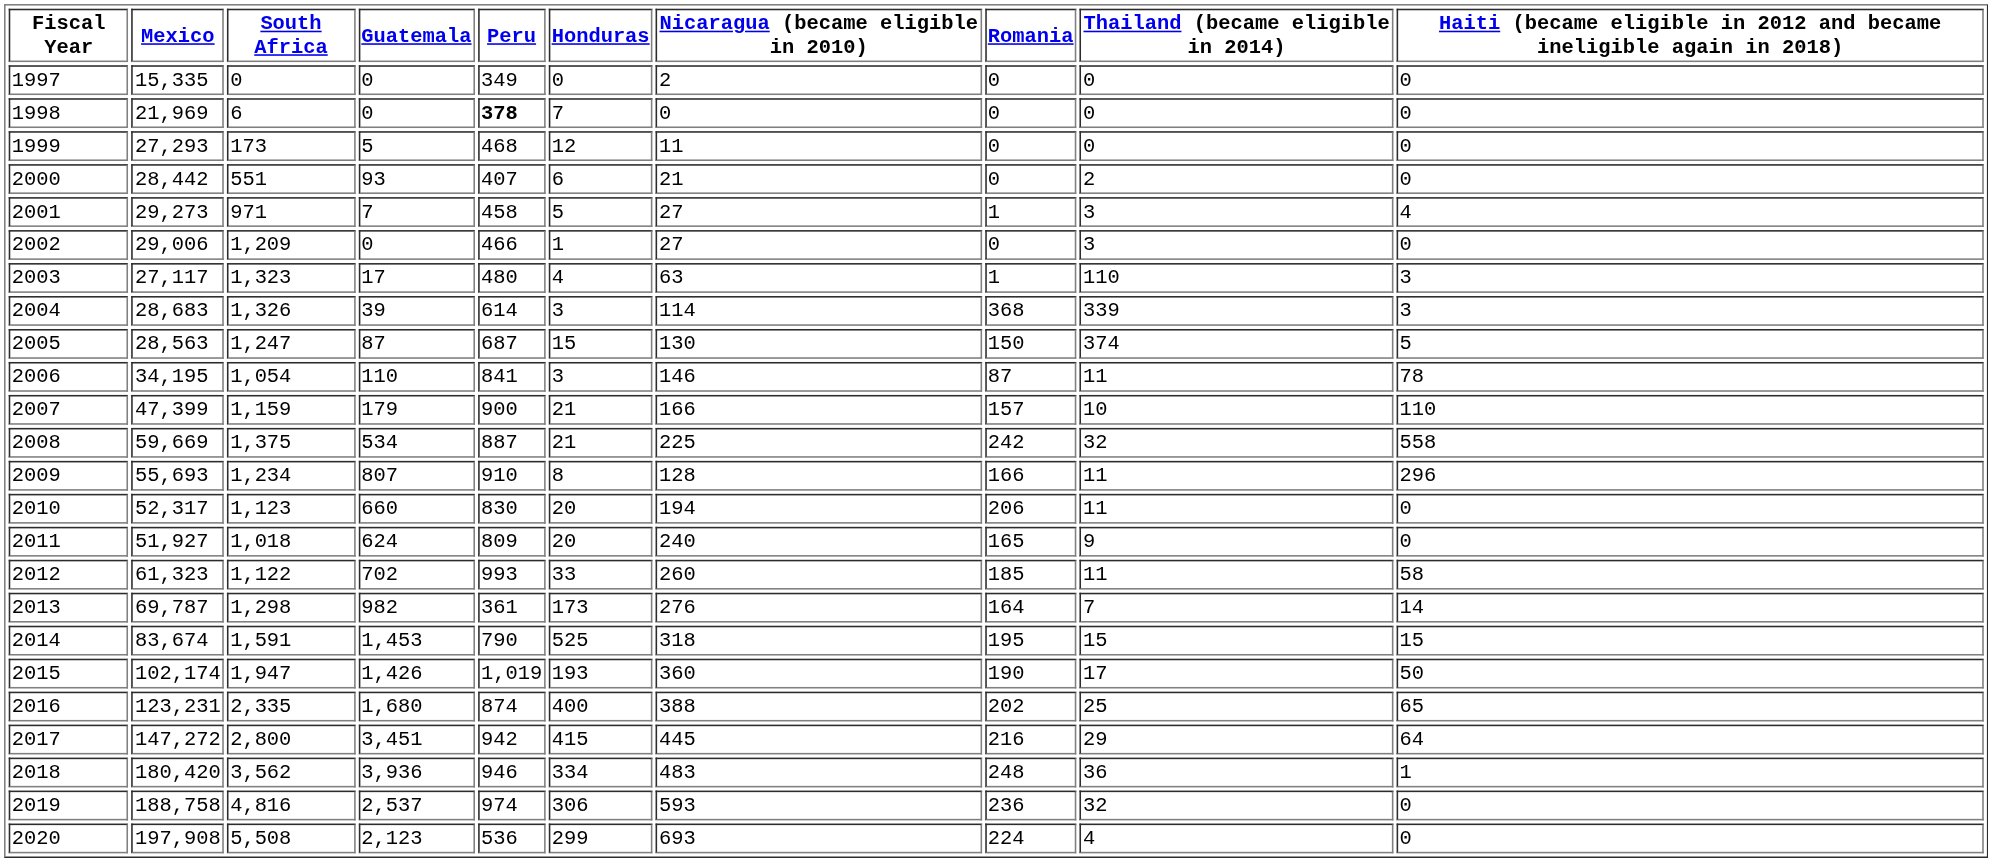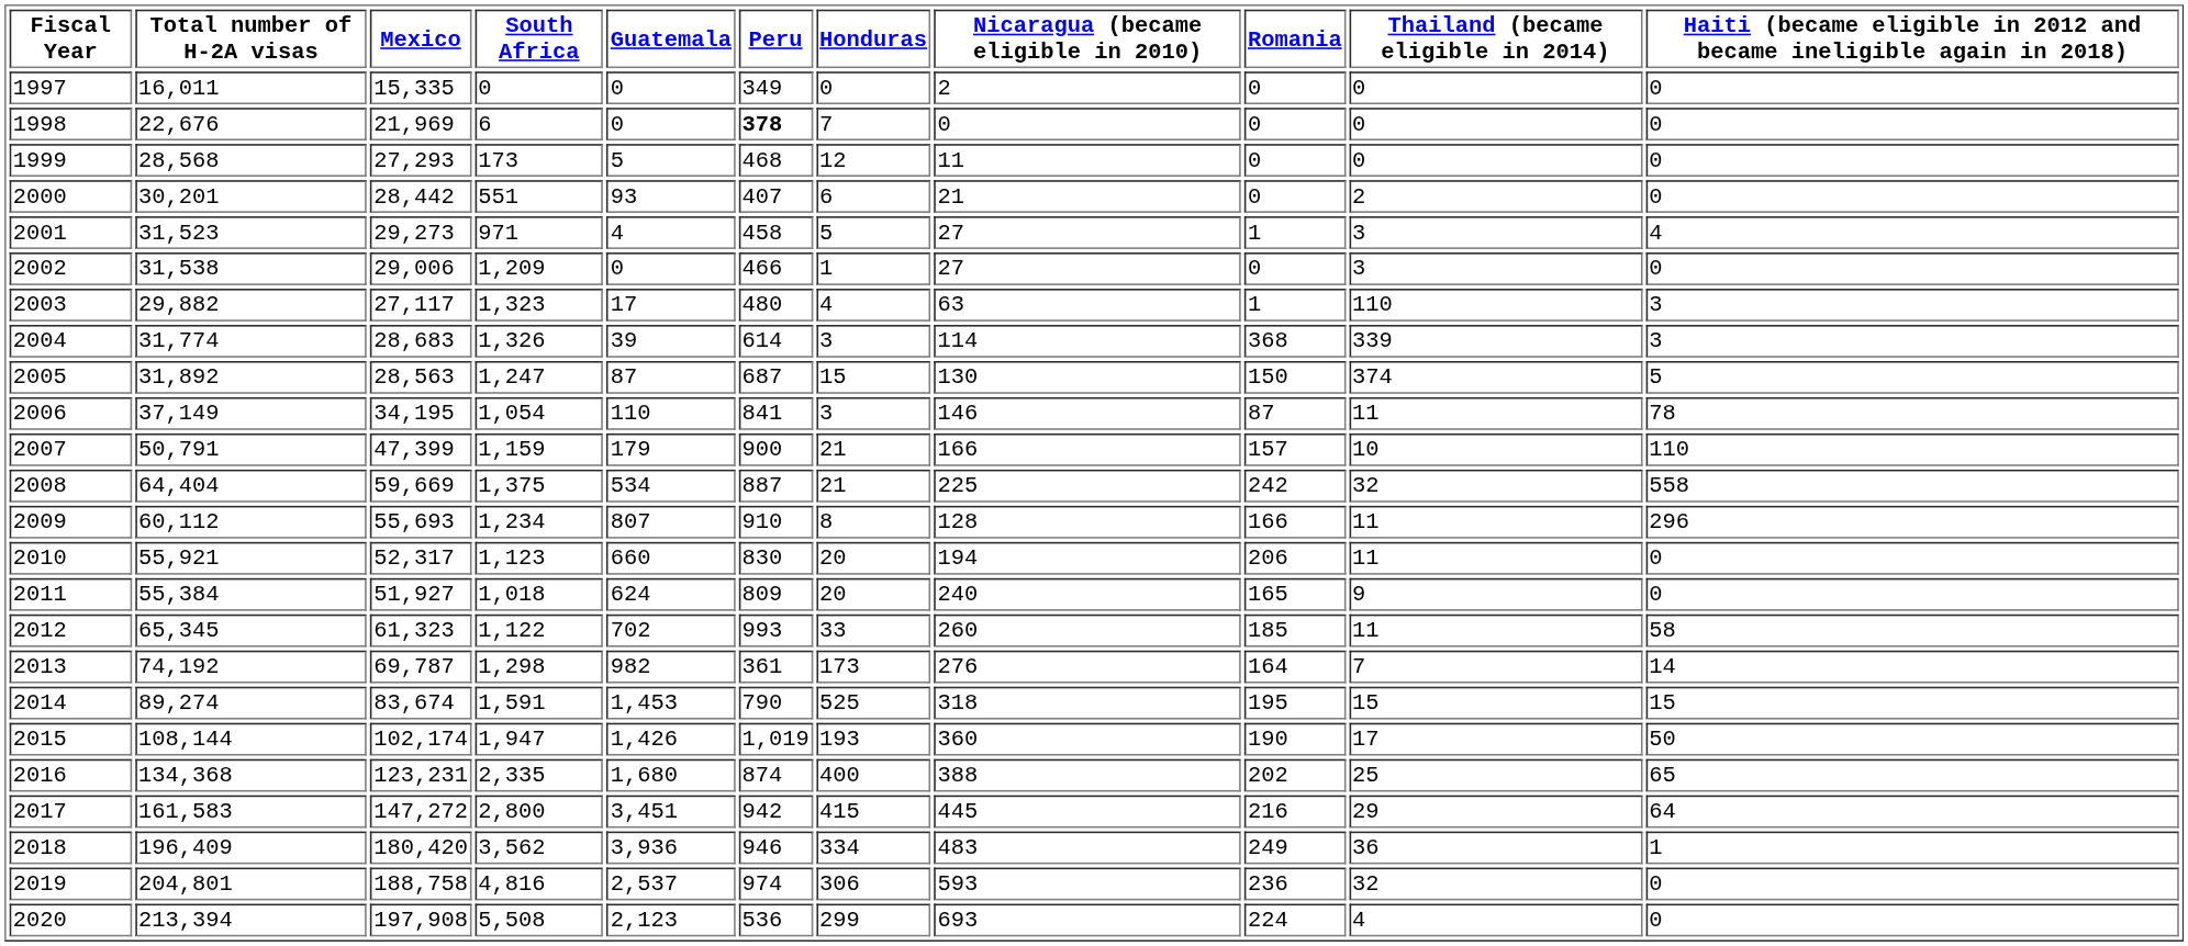+ column: Total number of H-2A visas | 16,011 | 22,676 | 28,568 | 30,201 | 31,523 | 31,538 | 29,882 | 31,774 | 31,892 | 37,149 | 50,791 | 64,404 | 60,112 | 55,921 | 55,384 | 65,345 | 74,192 | 89,274 | 108,144 | 134,368 | 161,583 | 196,409 | 204,801 | 213,394
2001 | Guatemala: 7 -> 4
2018 | Romania: 248 -> 249
